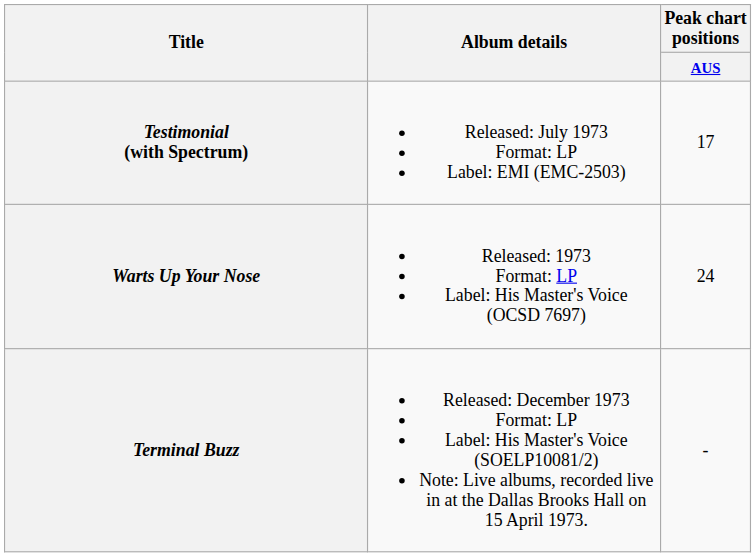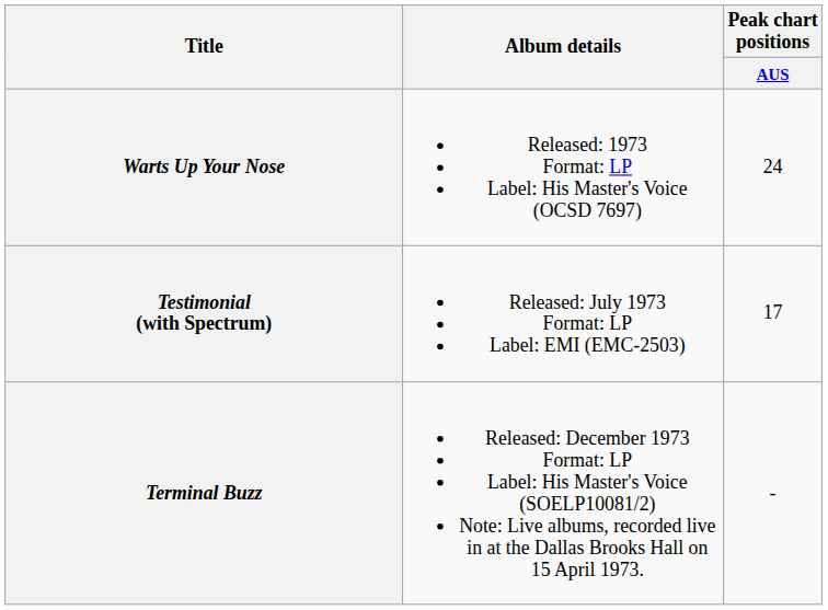rows swapped: Warts Up Your Nose <-> Testimonial (with Spectrum)
